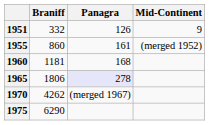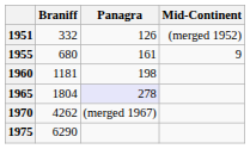1951 | Mid-Continent: 9 -> (merged 1952)
1955 | Braniff: 860 -> 680
1955 | Mid-Continent: (merged 1952) -> 9
1960 | Panagra: 168 -> 198
1965 | Braniff: 1806 -> 1804
